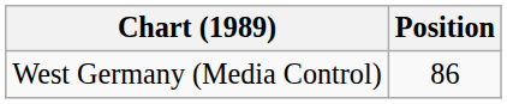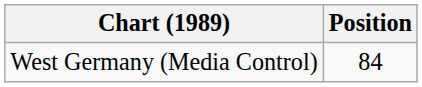West Germany (Media Control) | Position: 86 -> 84
